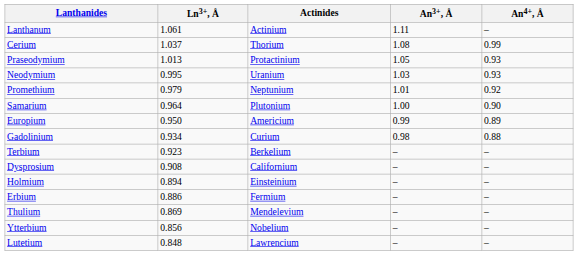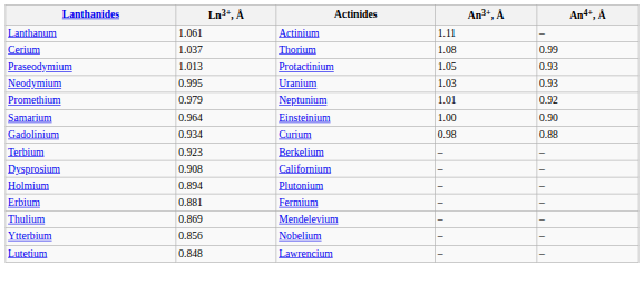Samarium | Actinides: Plutonium -> Einsteinium
- row: Europium | 0.950 | Americium | 0.99 | 0.89
Holmium | Actinides: Einsteinium -> Plutonium
Erbium | Ln3+, Å: 0.886 -> 0.881
